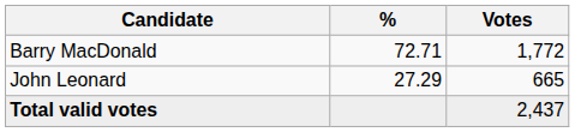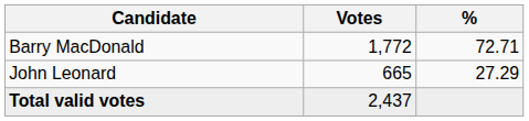columns swapped: Votes <-> %
